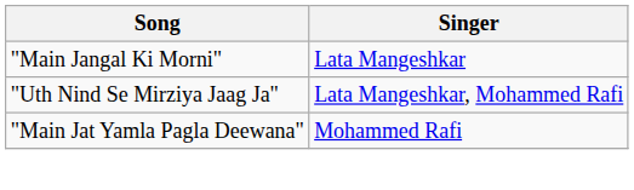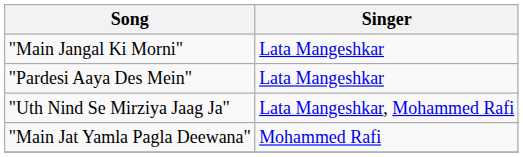+ row: "Pardesi Aaya Des Mein" | Lata Mangeshkar
